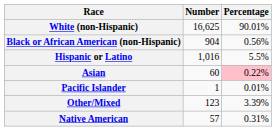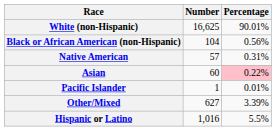Black or African American (non-Hispanic) | Number: 904 -> 104
rows swapped: Native American <-> Hispanic or Latino
Other/Mixed | Number: 123 -> 627
